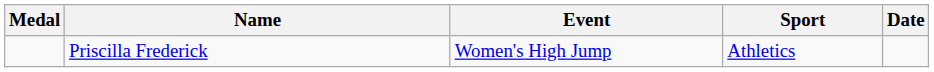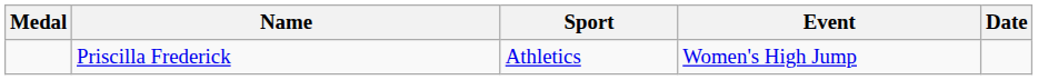columns swapped: Sport <-> Event
